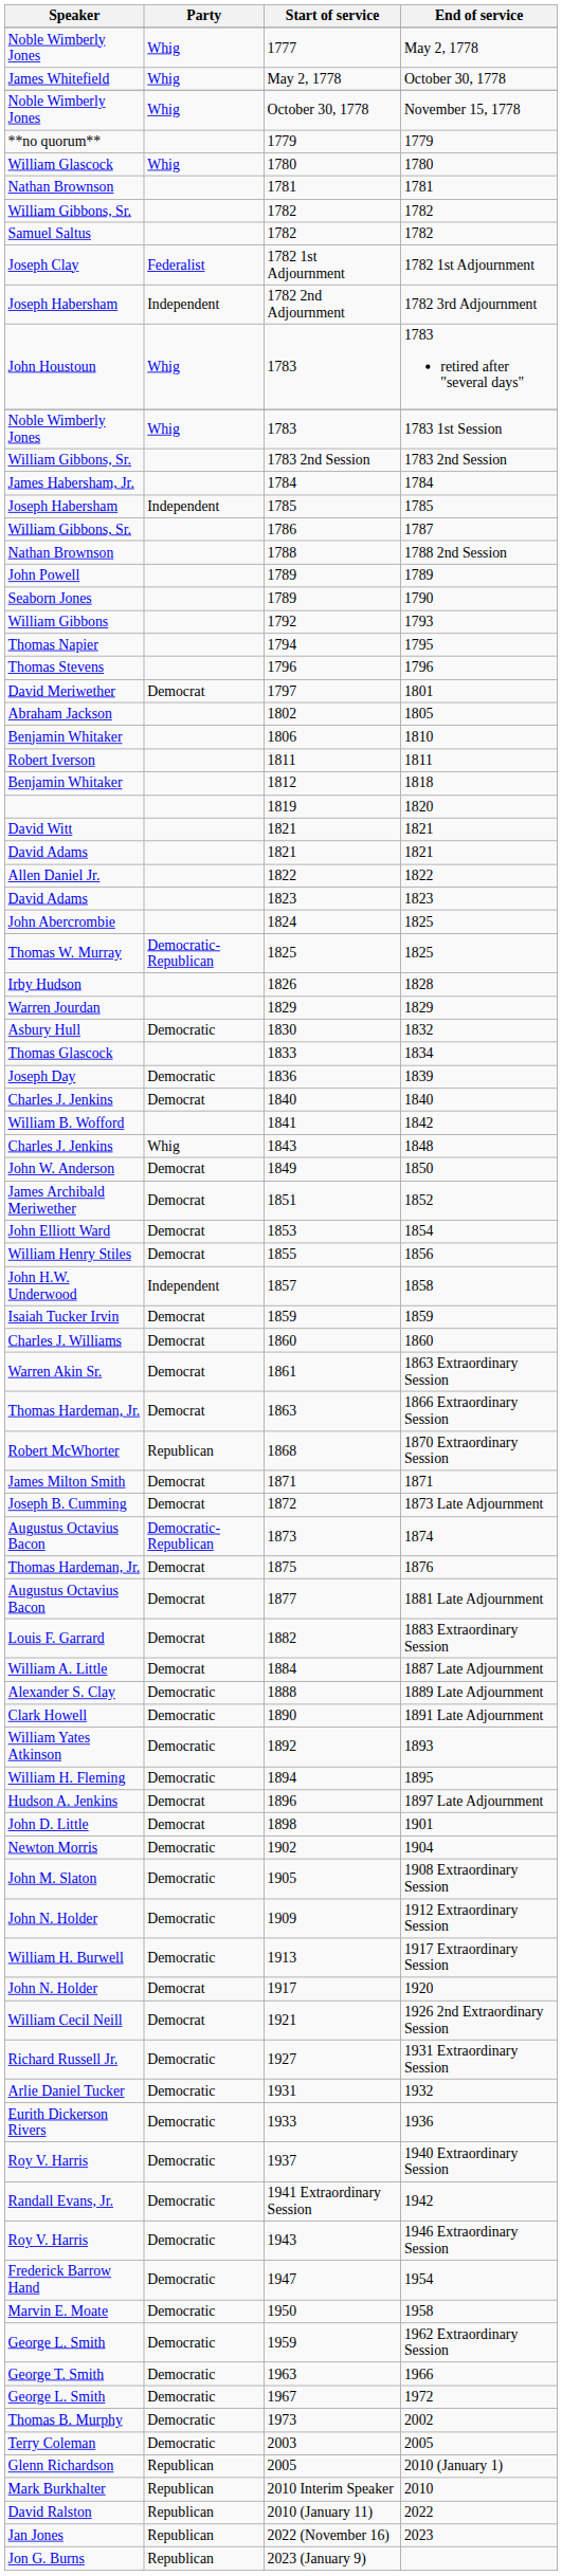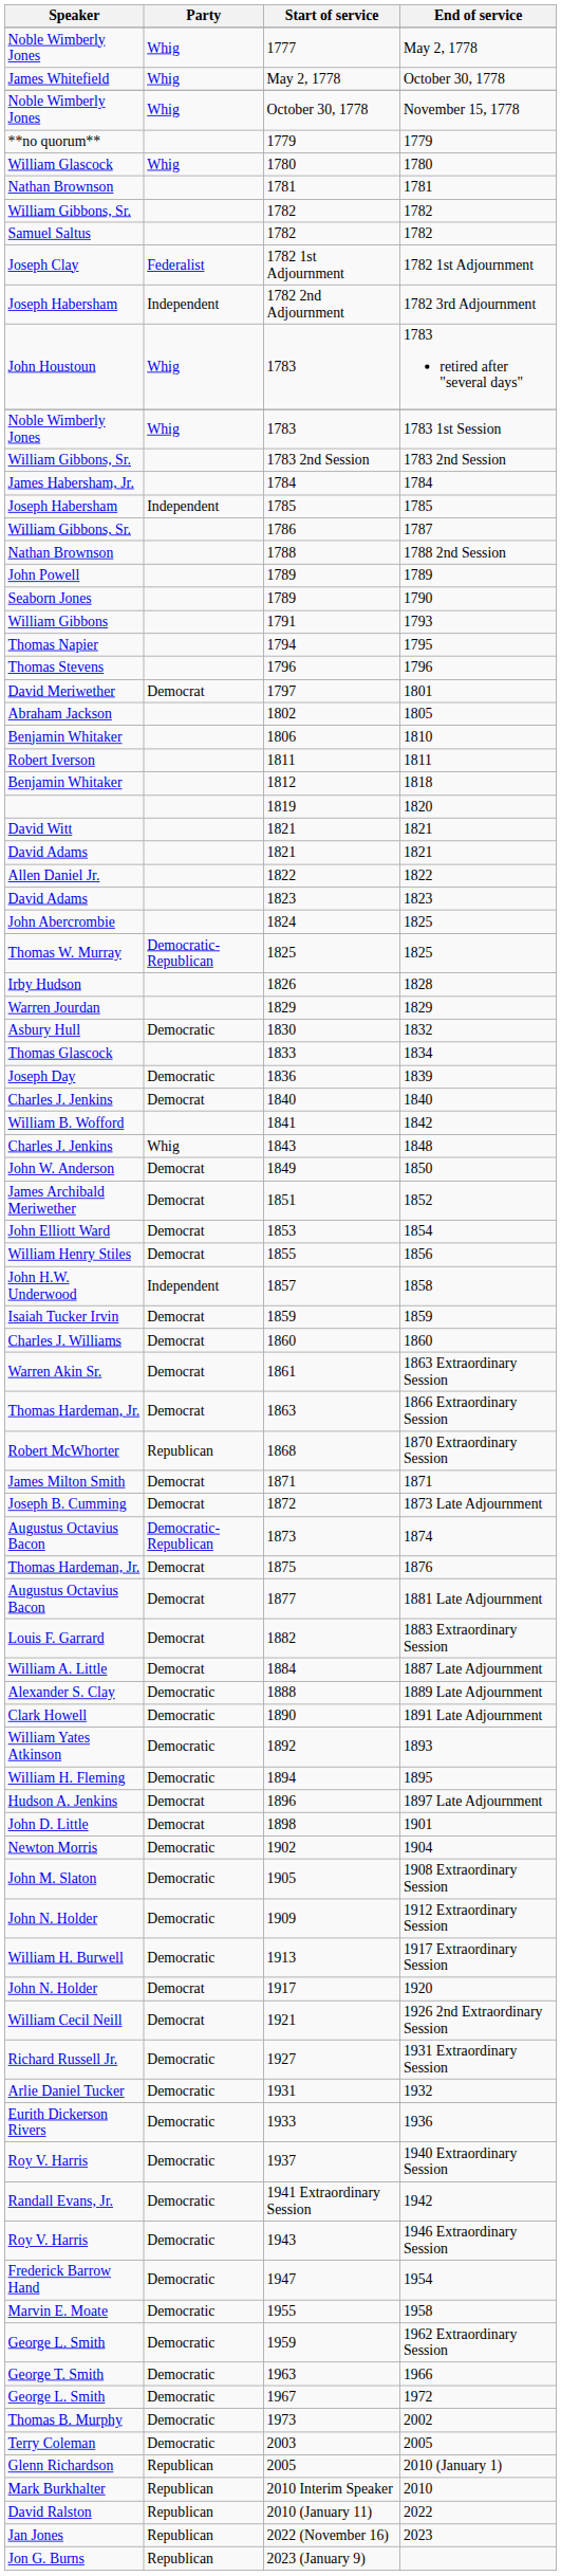1793 | Start of service: 1792 -> 1791
1958 | Start of service: 1950 -> 1955
